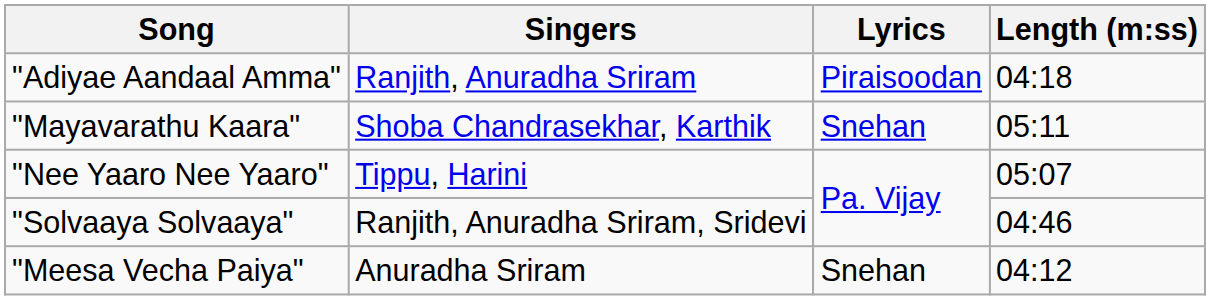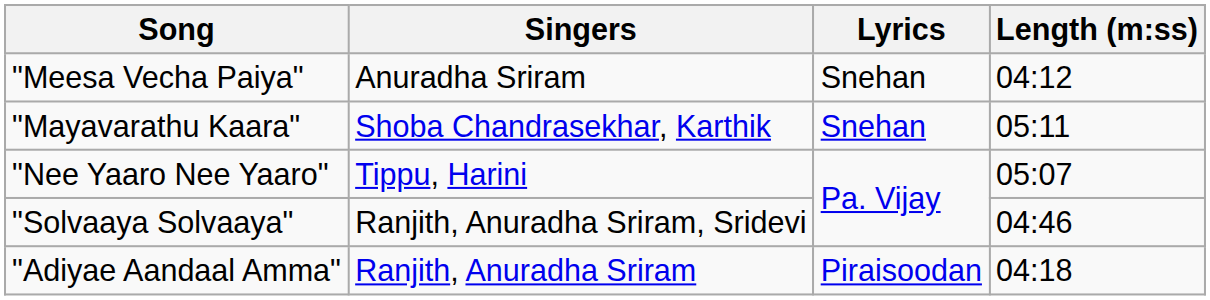rows swapped: "Adiyae Aandaal Amma" <-> "Meesa Vecha Paiya"
